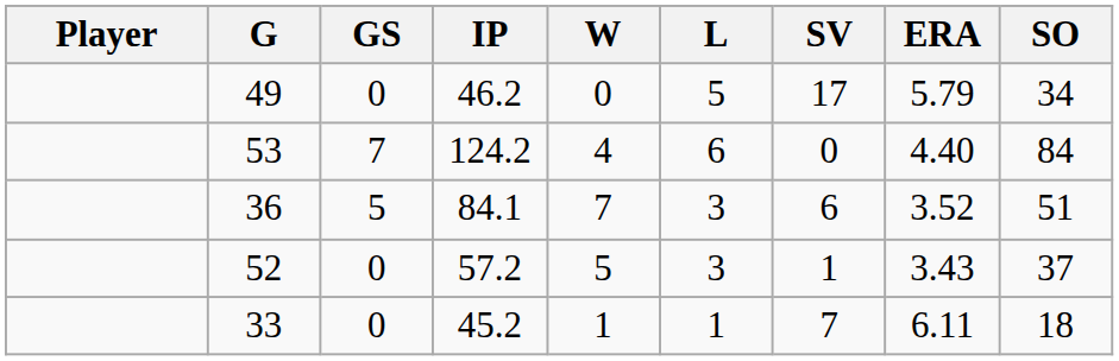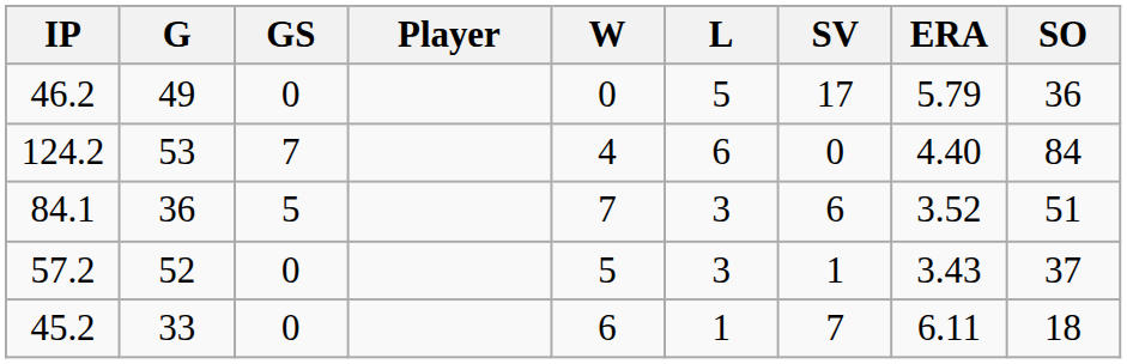columns swapped: Player <-> IP
49 | SO: 34 -> 36
33 | W: 1 -> 6
